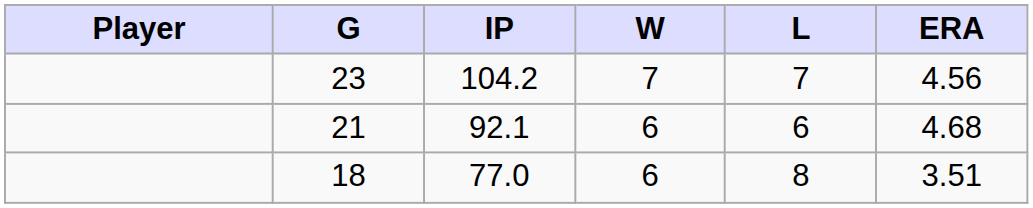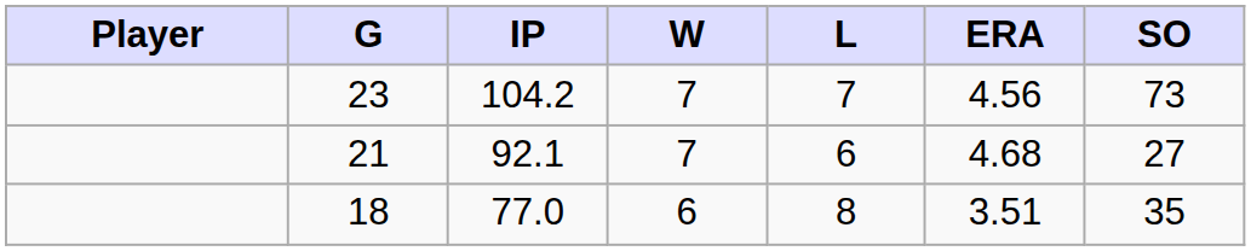+ column: SO | 73 | 27 | 35
21 | W: 6 -> 7
